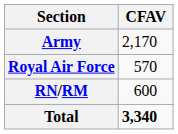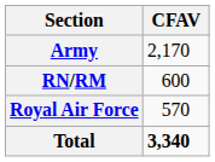rows swapped: Royal Air Force <-> RN/RM
